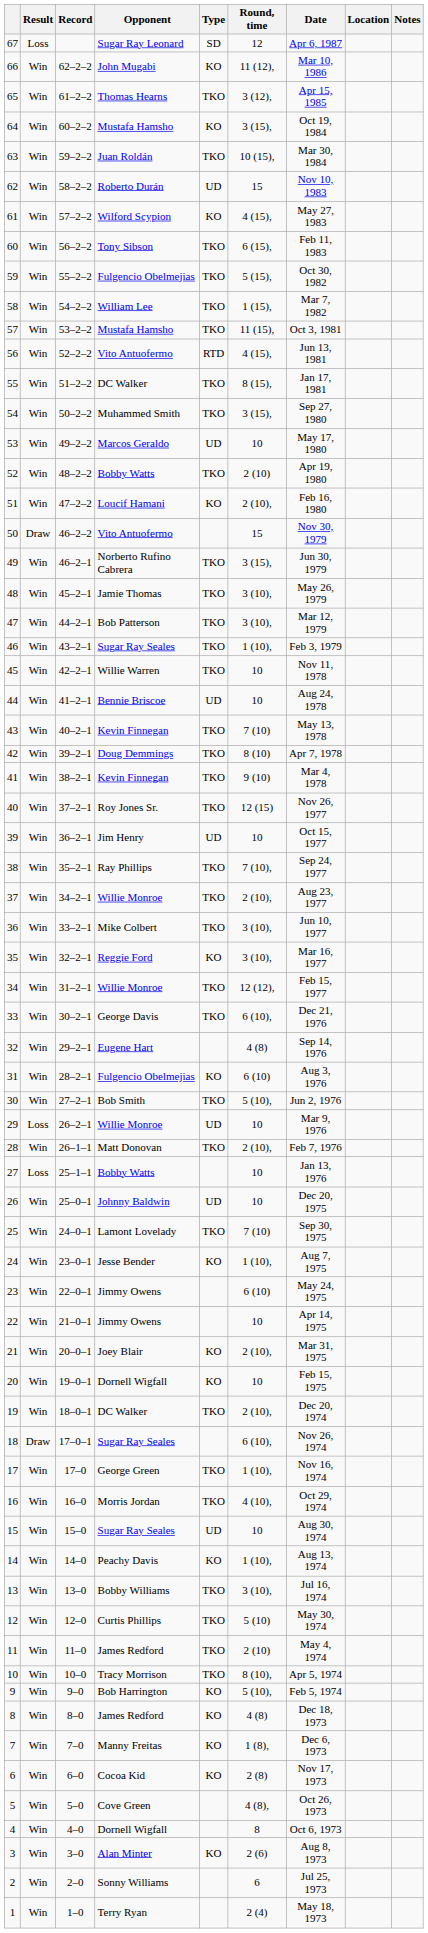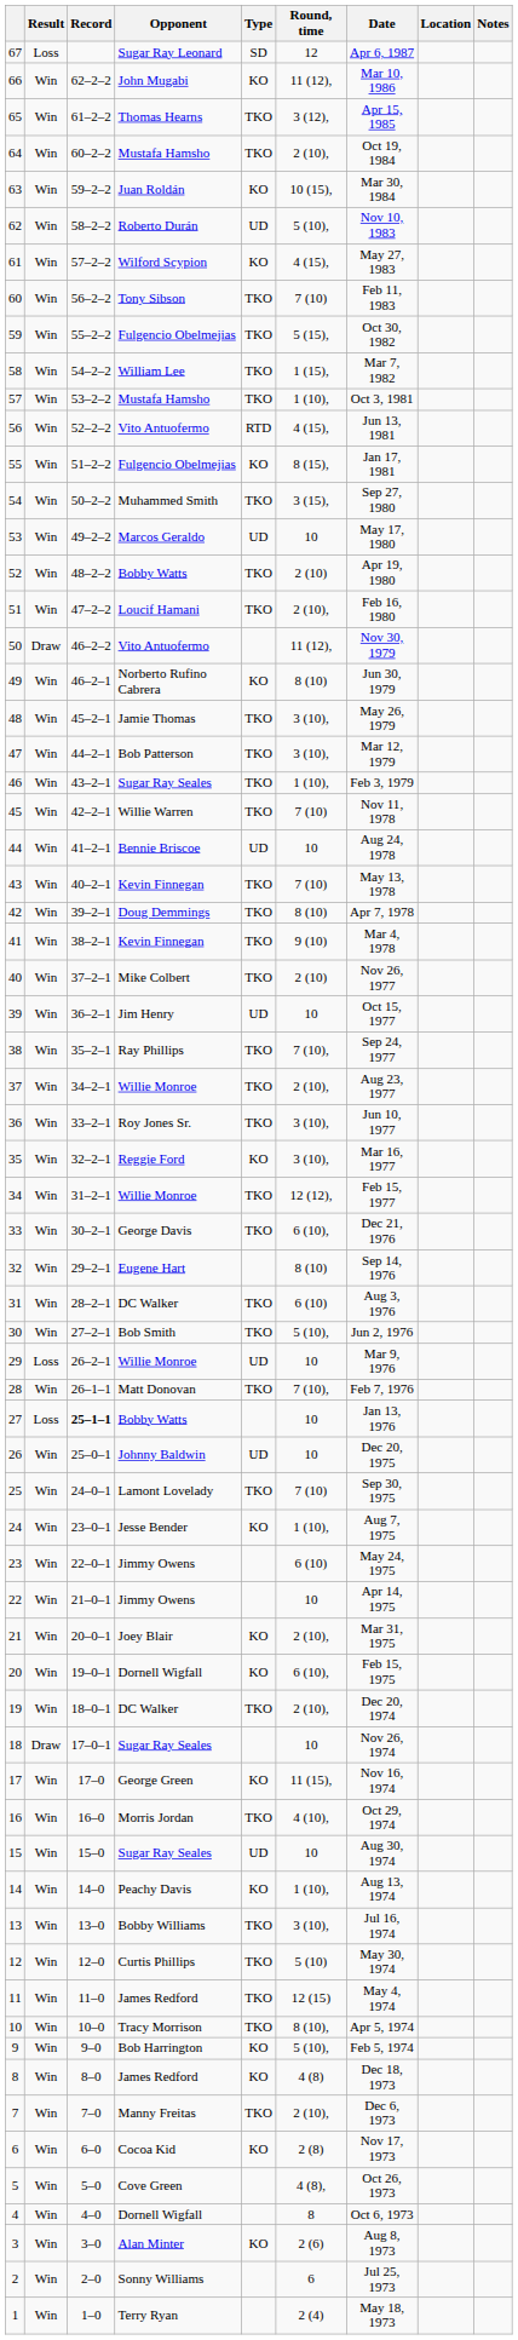64 | Type: KO -> TKO
64 | Round, time: 3 (15), -> 2 (10),
63 | Type: TKO -> KO
62 | Round, time: 15 -> 5 (10),
60 | Round, time: 6 (15), -> 7 (10)
57 | Round, time: 11 (15), -> 1 (10),
55 | Opponent: DC Walker -> Fulgencio Obelmejias
55 | Type: TKO -> KO
51 | Type: KO -> TKO
50 | Round, time: 15 -> 11 (12),
49 | Type: TKO -> KO
49 | Round, time: 3 (15), -> 8 (10)
45 | Round, time: 10 -> 7 (10)
40 | Opponent: Roy Jones Sr. -> Mike Colbert
40 | Round, time: 12 (15) -> 2 (10)
36 | Opponent: Mike Colbert -> Roy Jones Sr.
32 | Round, time: 4 (8) -> 8 (10)
31 | Opponent: Fulgencio Obelmejias -> DC Walker
31 | Type: KO -> TKO
28 | Round, time: 2 (10), -> 7 (10),
27 | Record: normal -> bold
20 | Round, time: 10 -> 6 (10),
18 | Round, time: 6 (10), -> 10
17 | Type: TKO -> KO
17 | Round, time: 1 (10), -> 11 (15),
11 | Round, time: 2 (10) -> 12 (15)
7 | Type: KO -> TKO
7 | Round, time: 1 (8), -> 2 (10),
